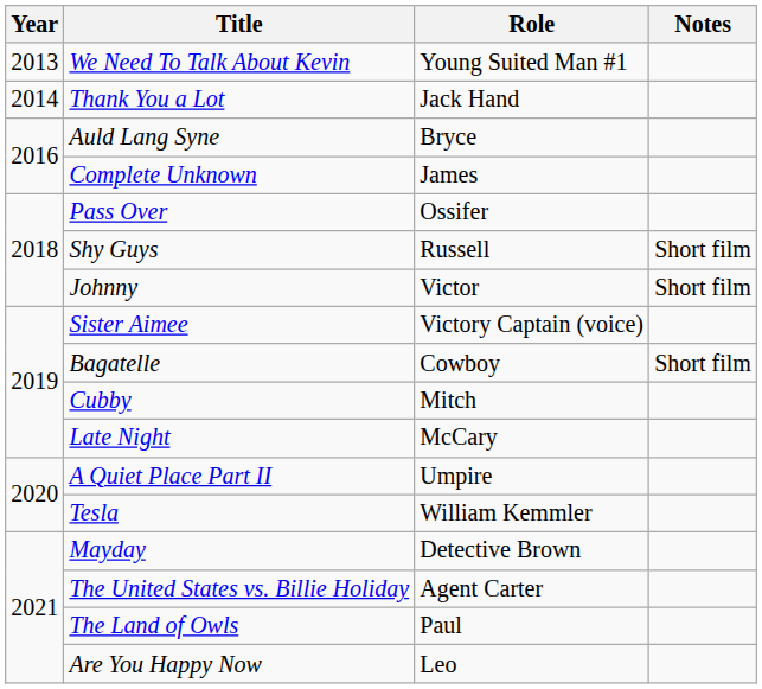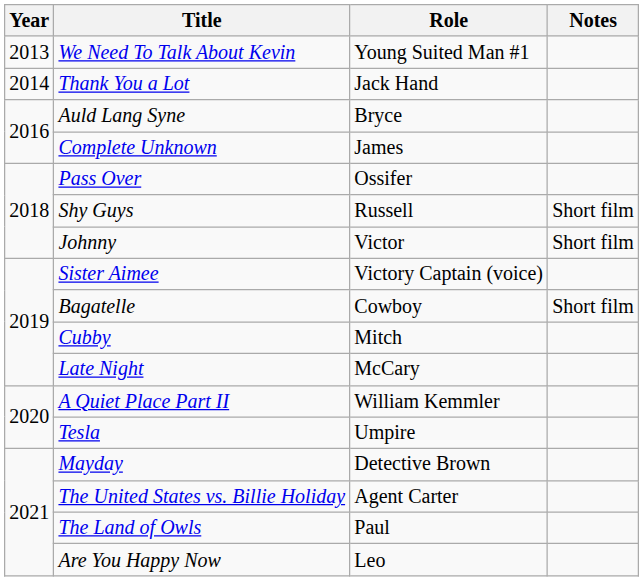A Quiet Place Part II | Role: Umpire -> William Kemmler
Tesla | Role: William Kemmler -> Umpire
